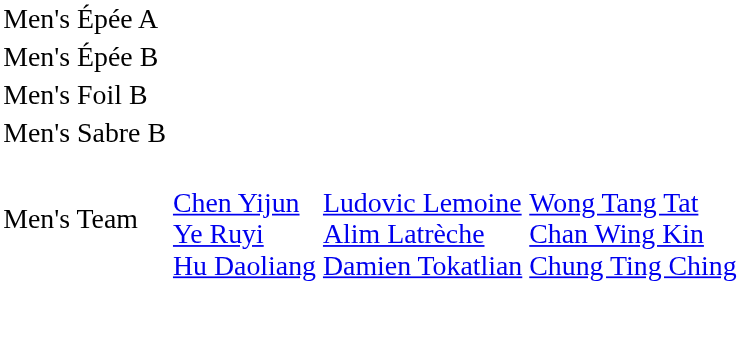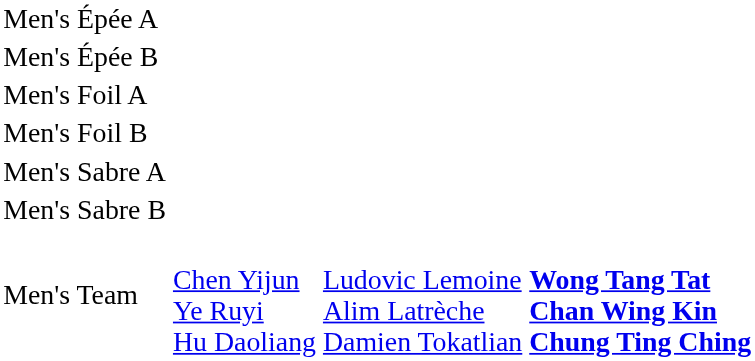+ row: Men's Foil A
+ row: Men's Sabre A
Men's Team | column 4: normal -> bold
